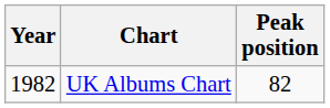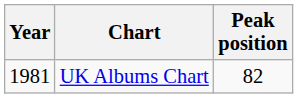UK Albums Chart | Year: 1982 -> 1981
